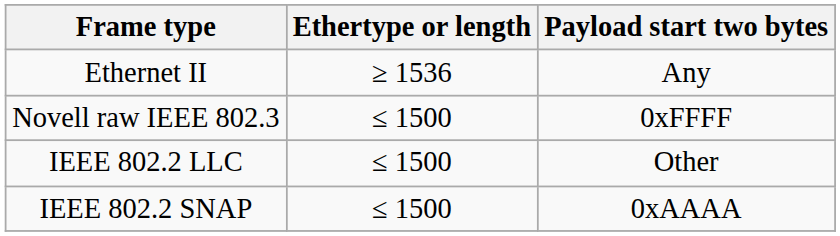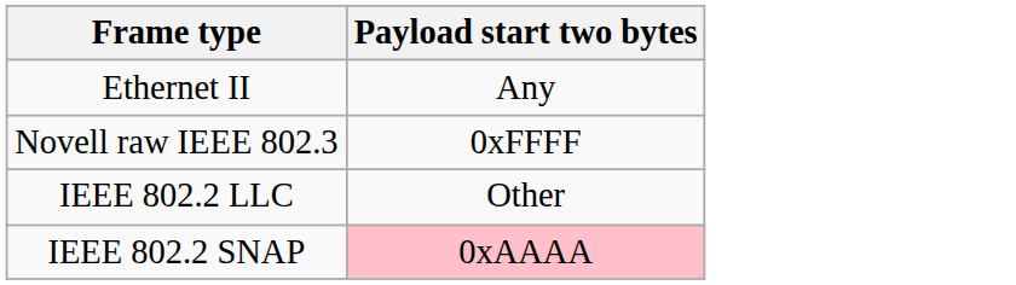- column: Ethertype or length | ≥ 1536 | ≤ 1500 | ≤ 1500 | ≤ 1500
IEEE 802.2 SNAP | Payload start two bytes: no background -> pink background
